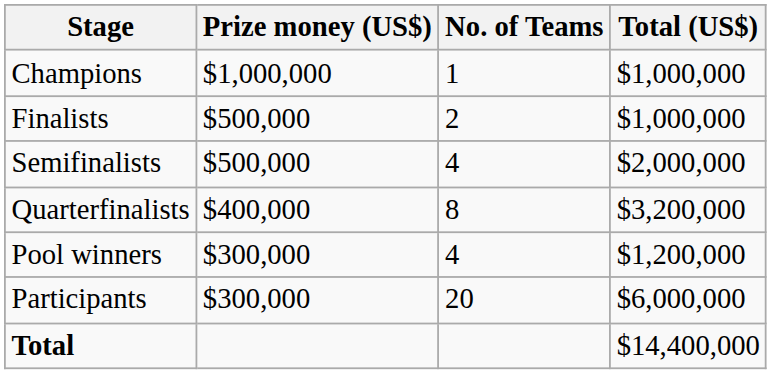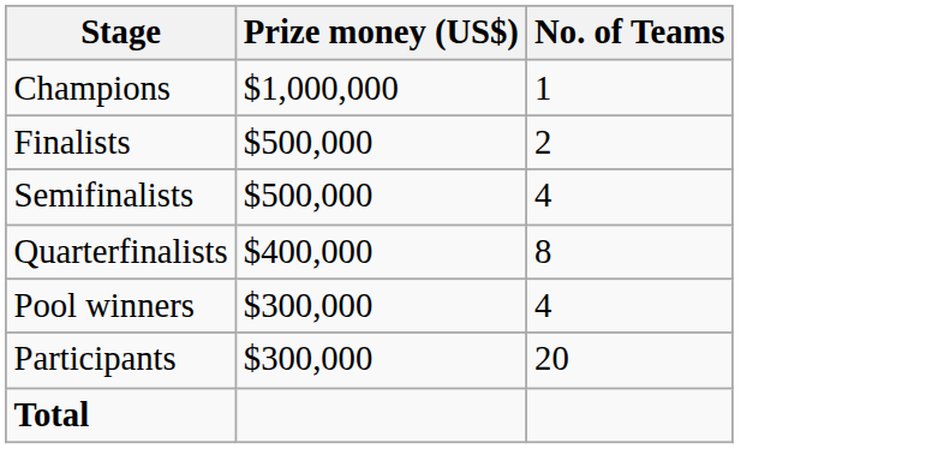- column: Total (US$) | $1,000,000 | $1,000,000 | $2,000,000 | $3,200,000 | $1,200,000 | $6,000,000 | $14,400,000
